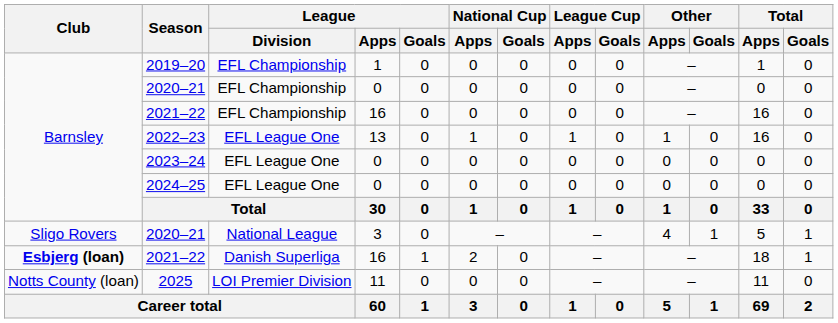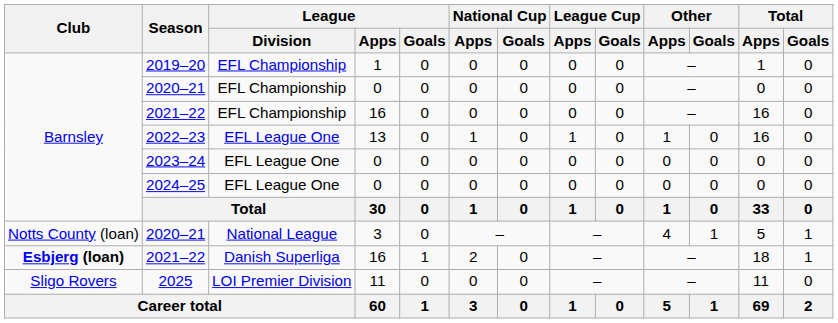2020–21 / National League | Club: Sligo Rovers -> Notts County (loan)
2025 | Club: Notts County (loan) -> Sligo Rovers
